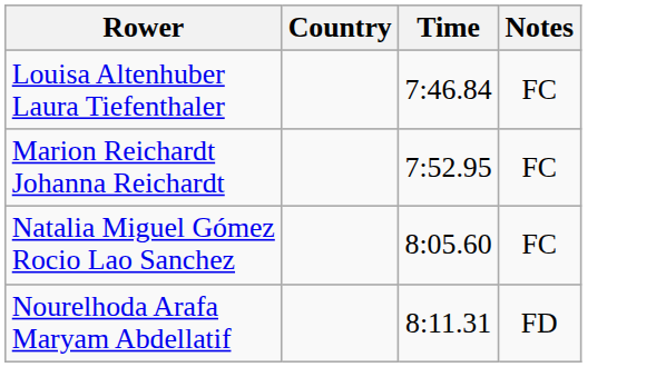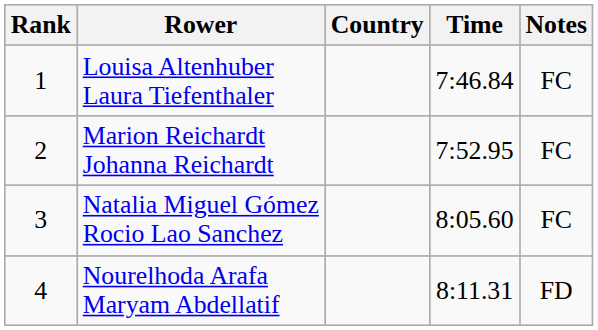+ column: Rank | 1 | 2 | 3 | 4
